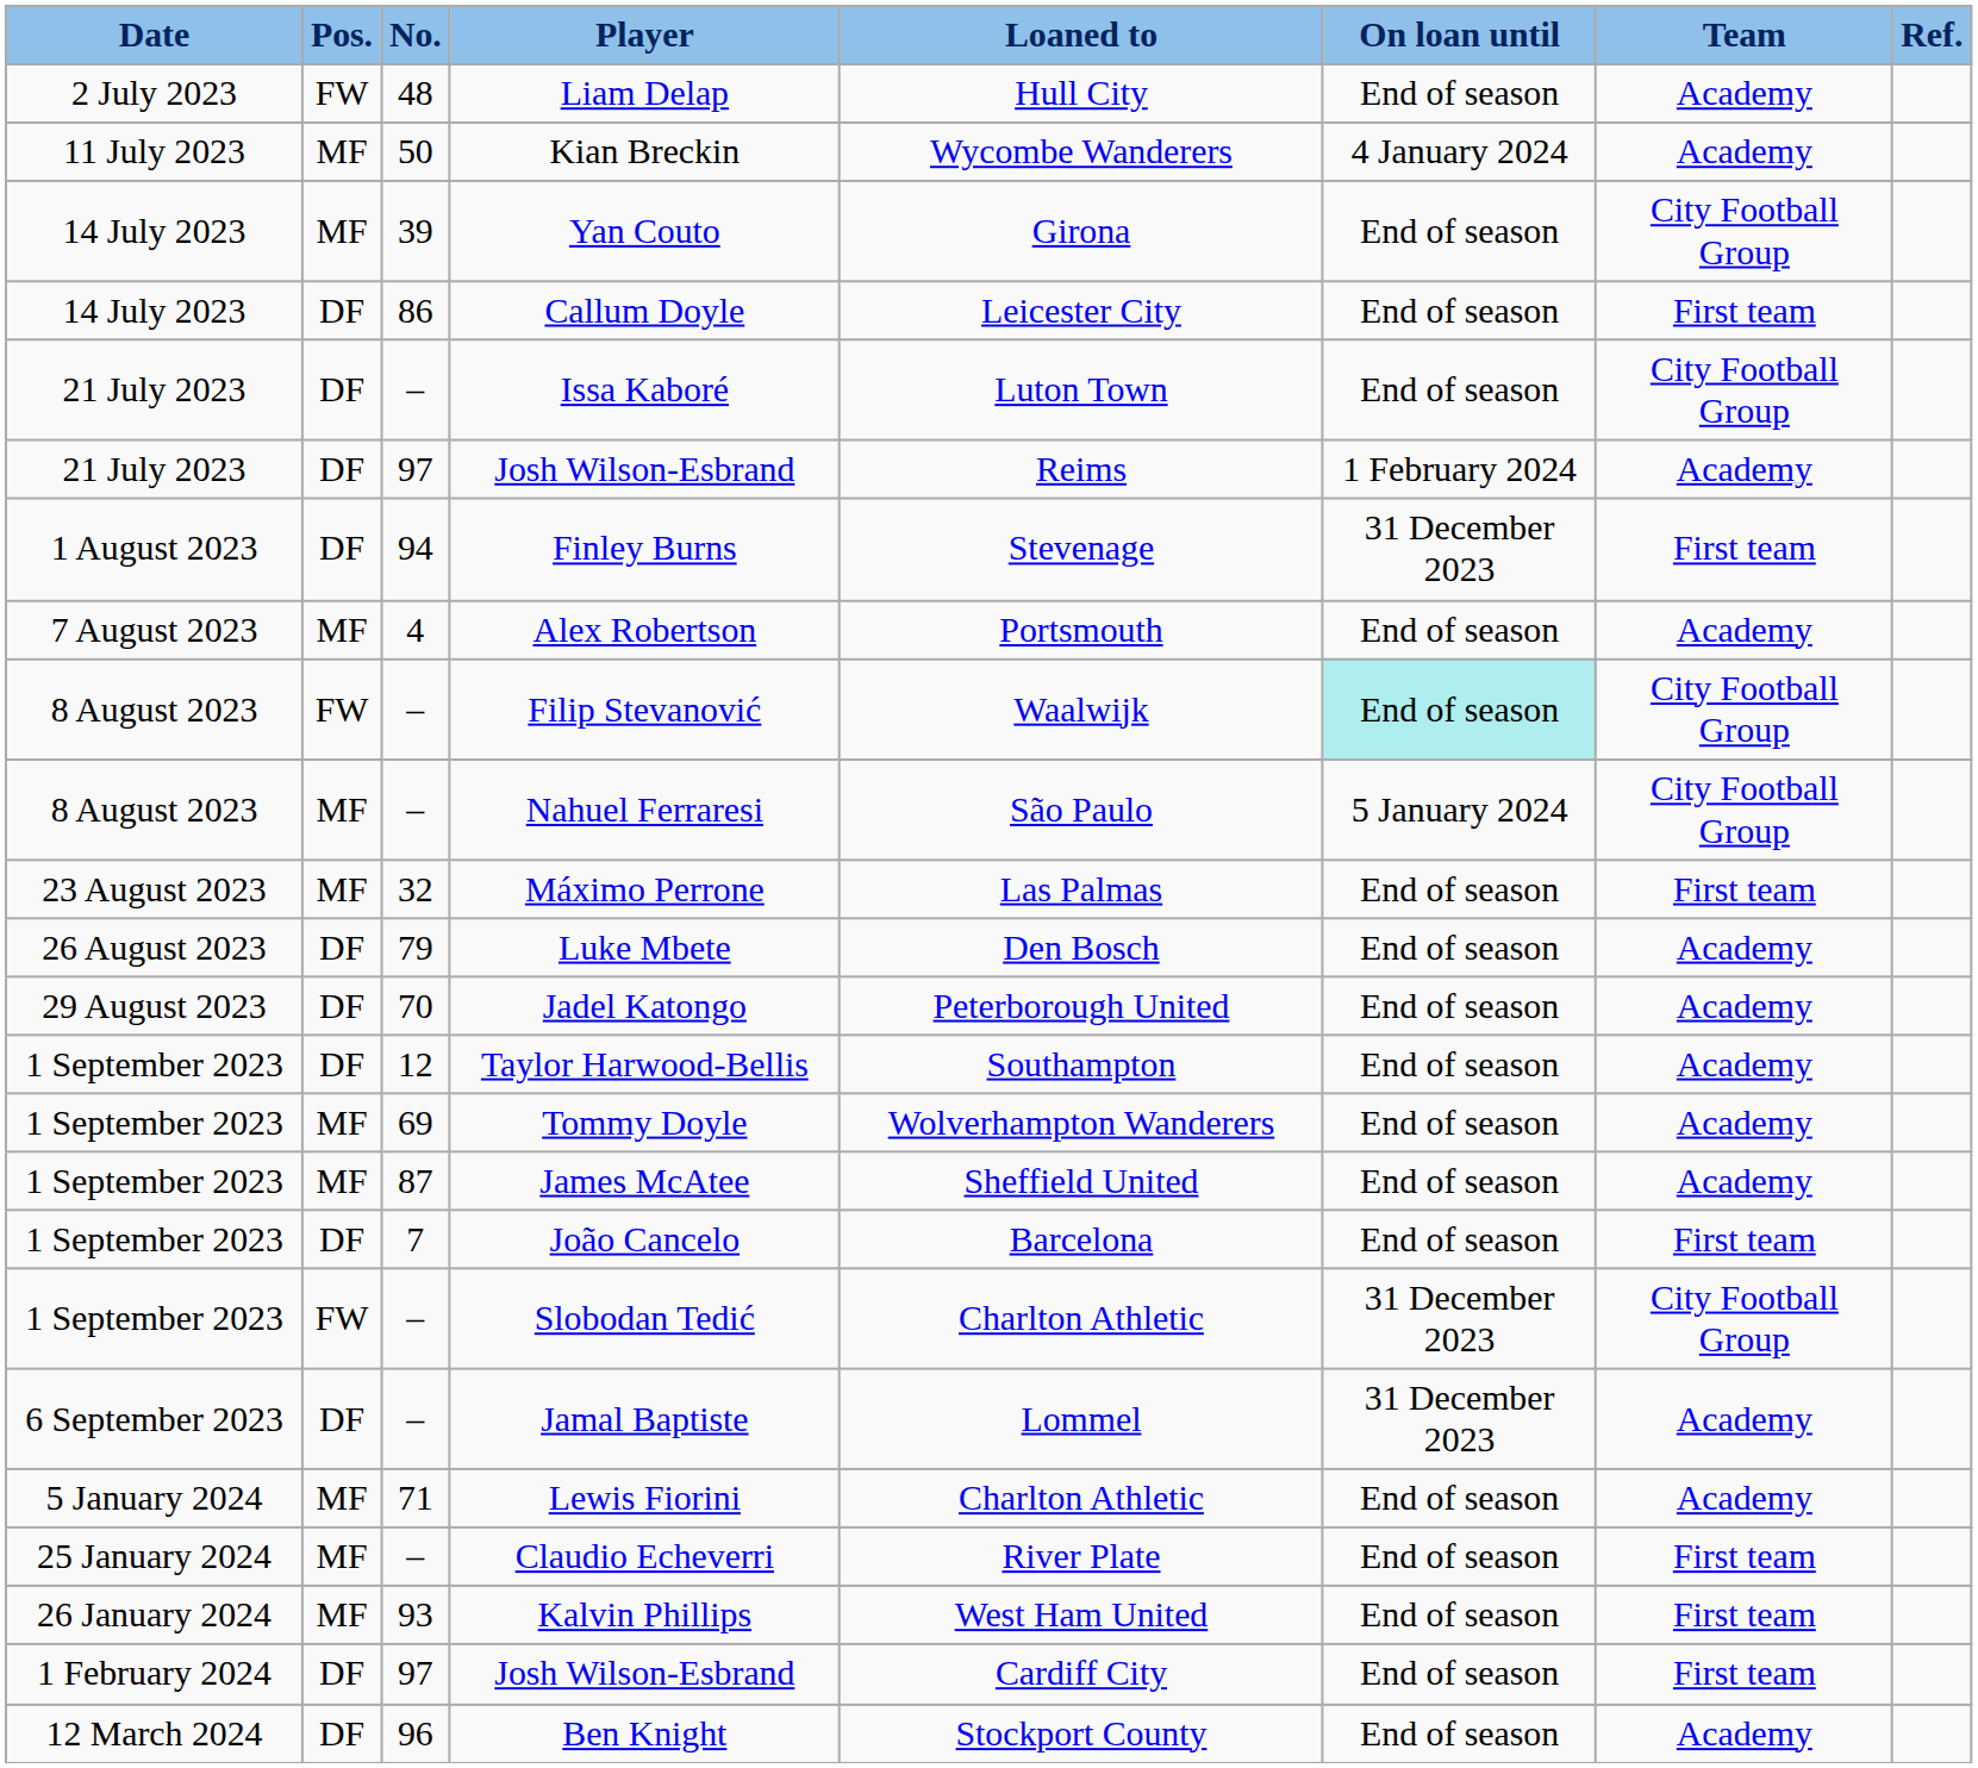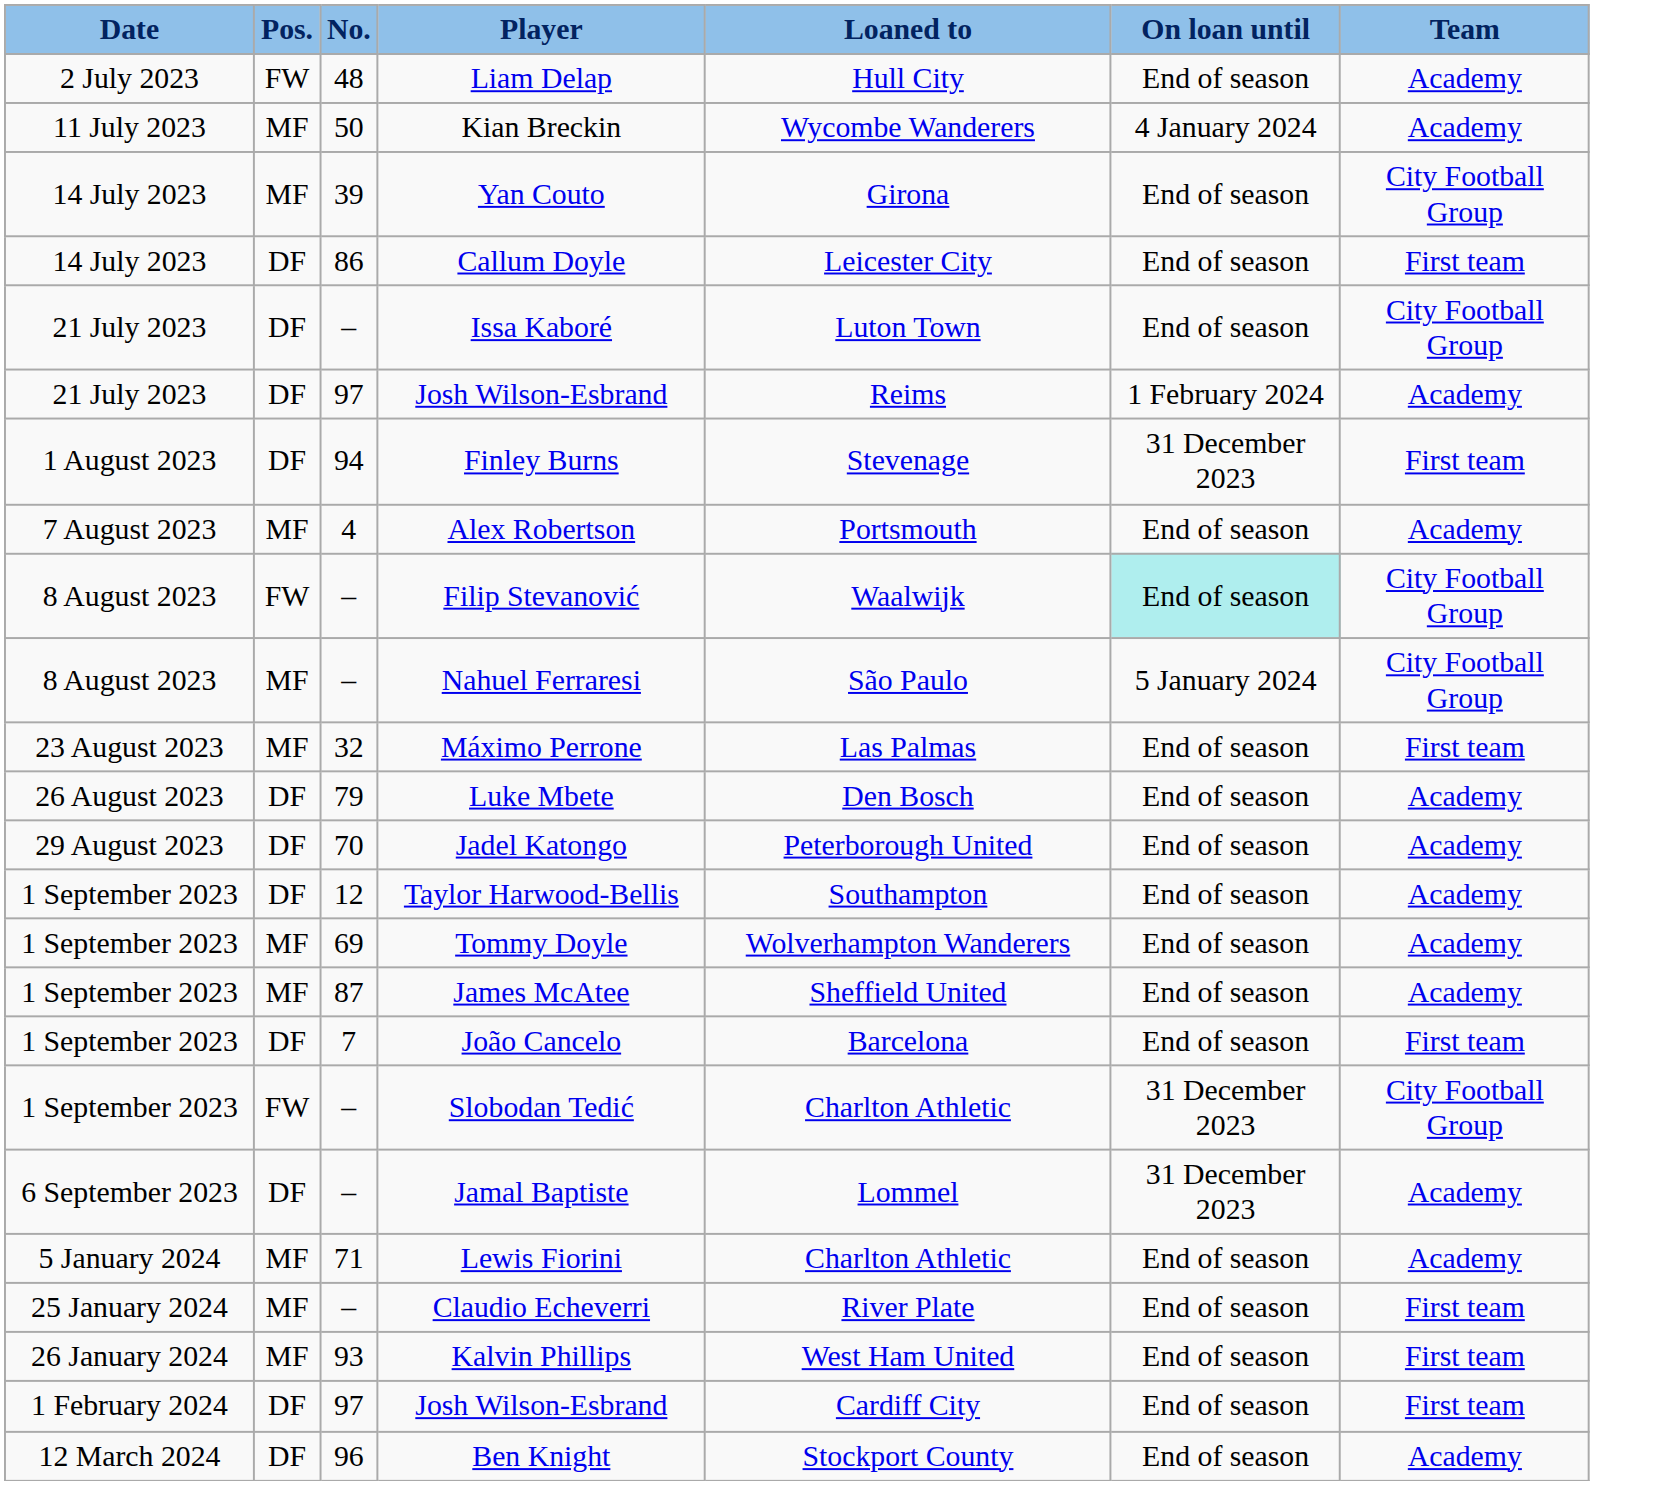- column: Ref.
